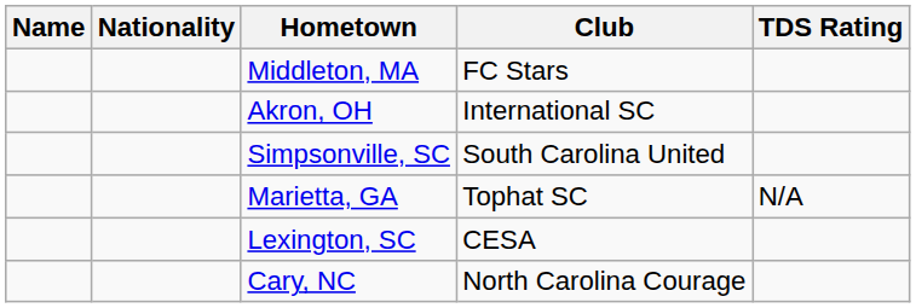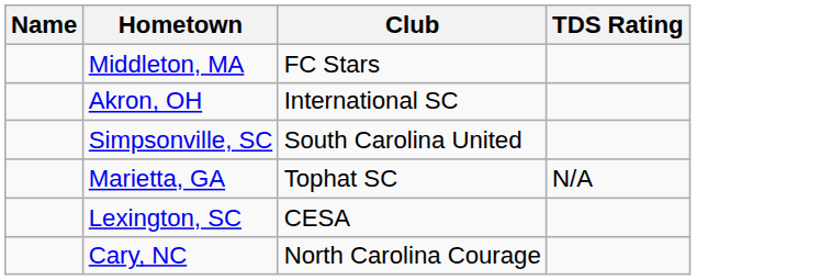- column: Nationality
